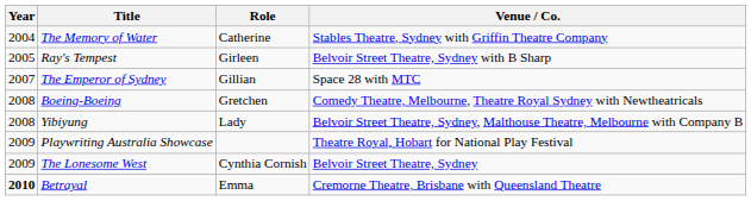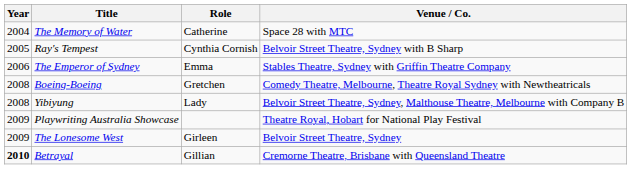The Memory of Water | Venue / Co.: Stables Theatre, Sydney with Griffin Theatre Company -> Space 28 with MTC
Ray's Tempest | Role: Girleen -> Cynthia Cornish
The Emperor of Sydney | Year: 2007 -> 2006
The Emperor of Sydney | Role: Gillian -> Emma
The Emperor of Sydney | Venue / Co.: Space 28 with MTC -> Stables Theatre, Sydney with Griffin Theatre Company
The Lonesome West | Role: Cynthia Cornish -> Girleen
Betrayal | Role: Emma -> Gillian
